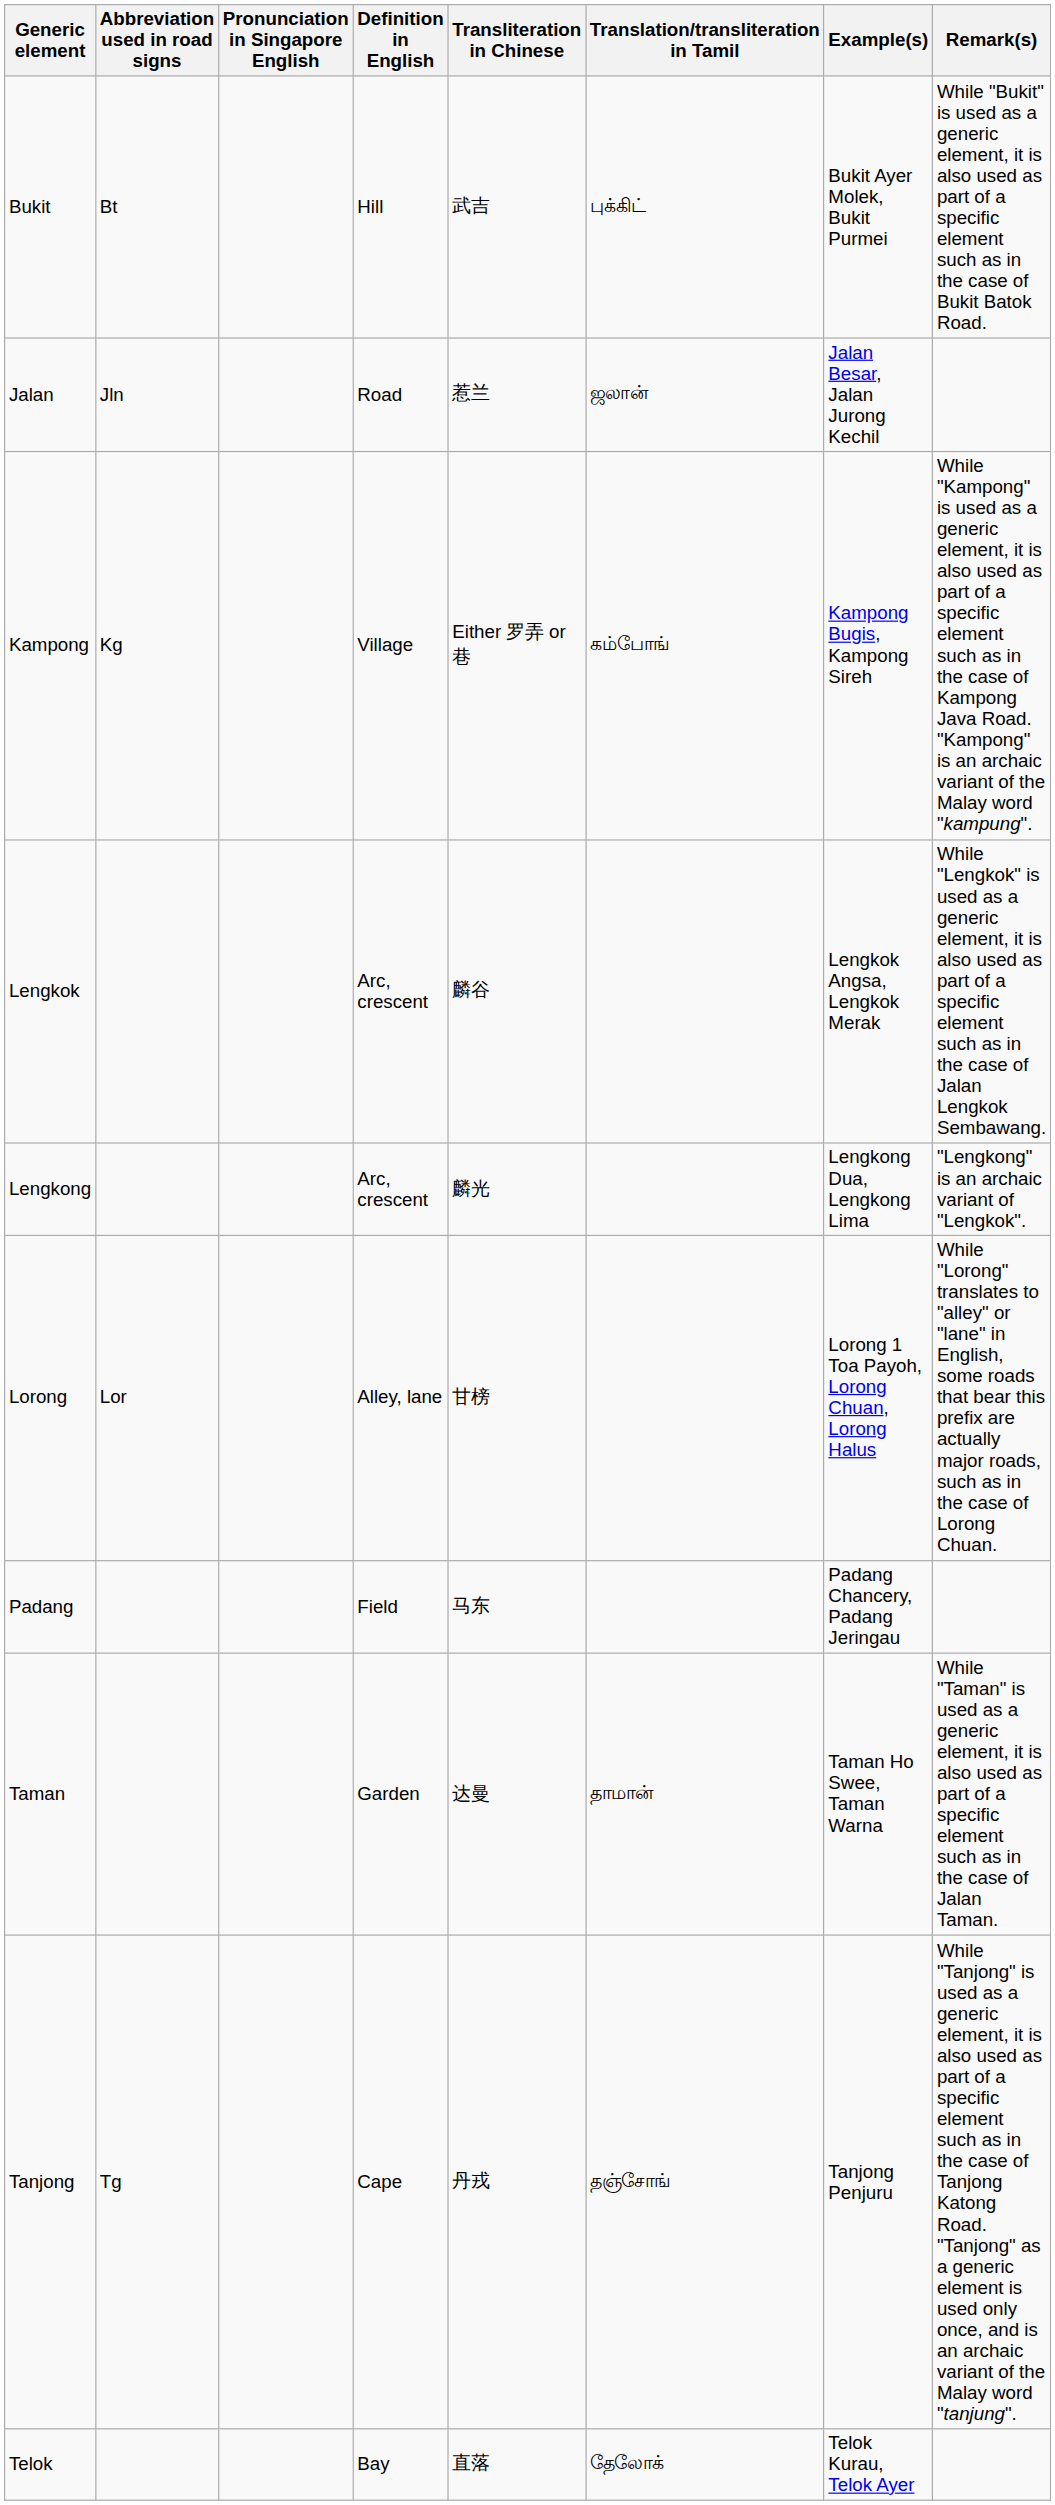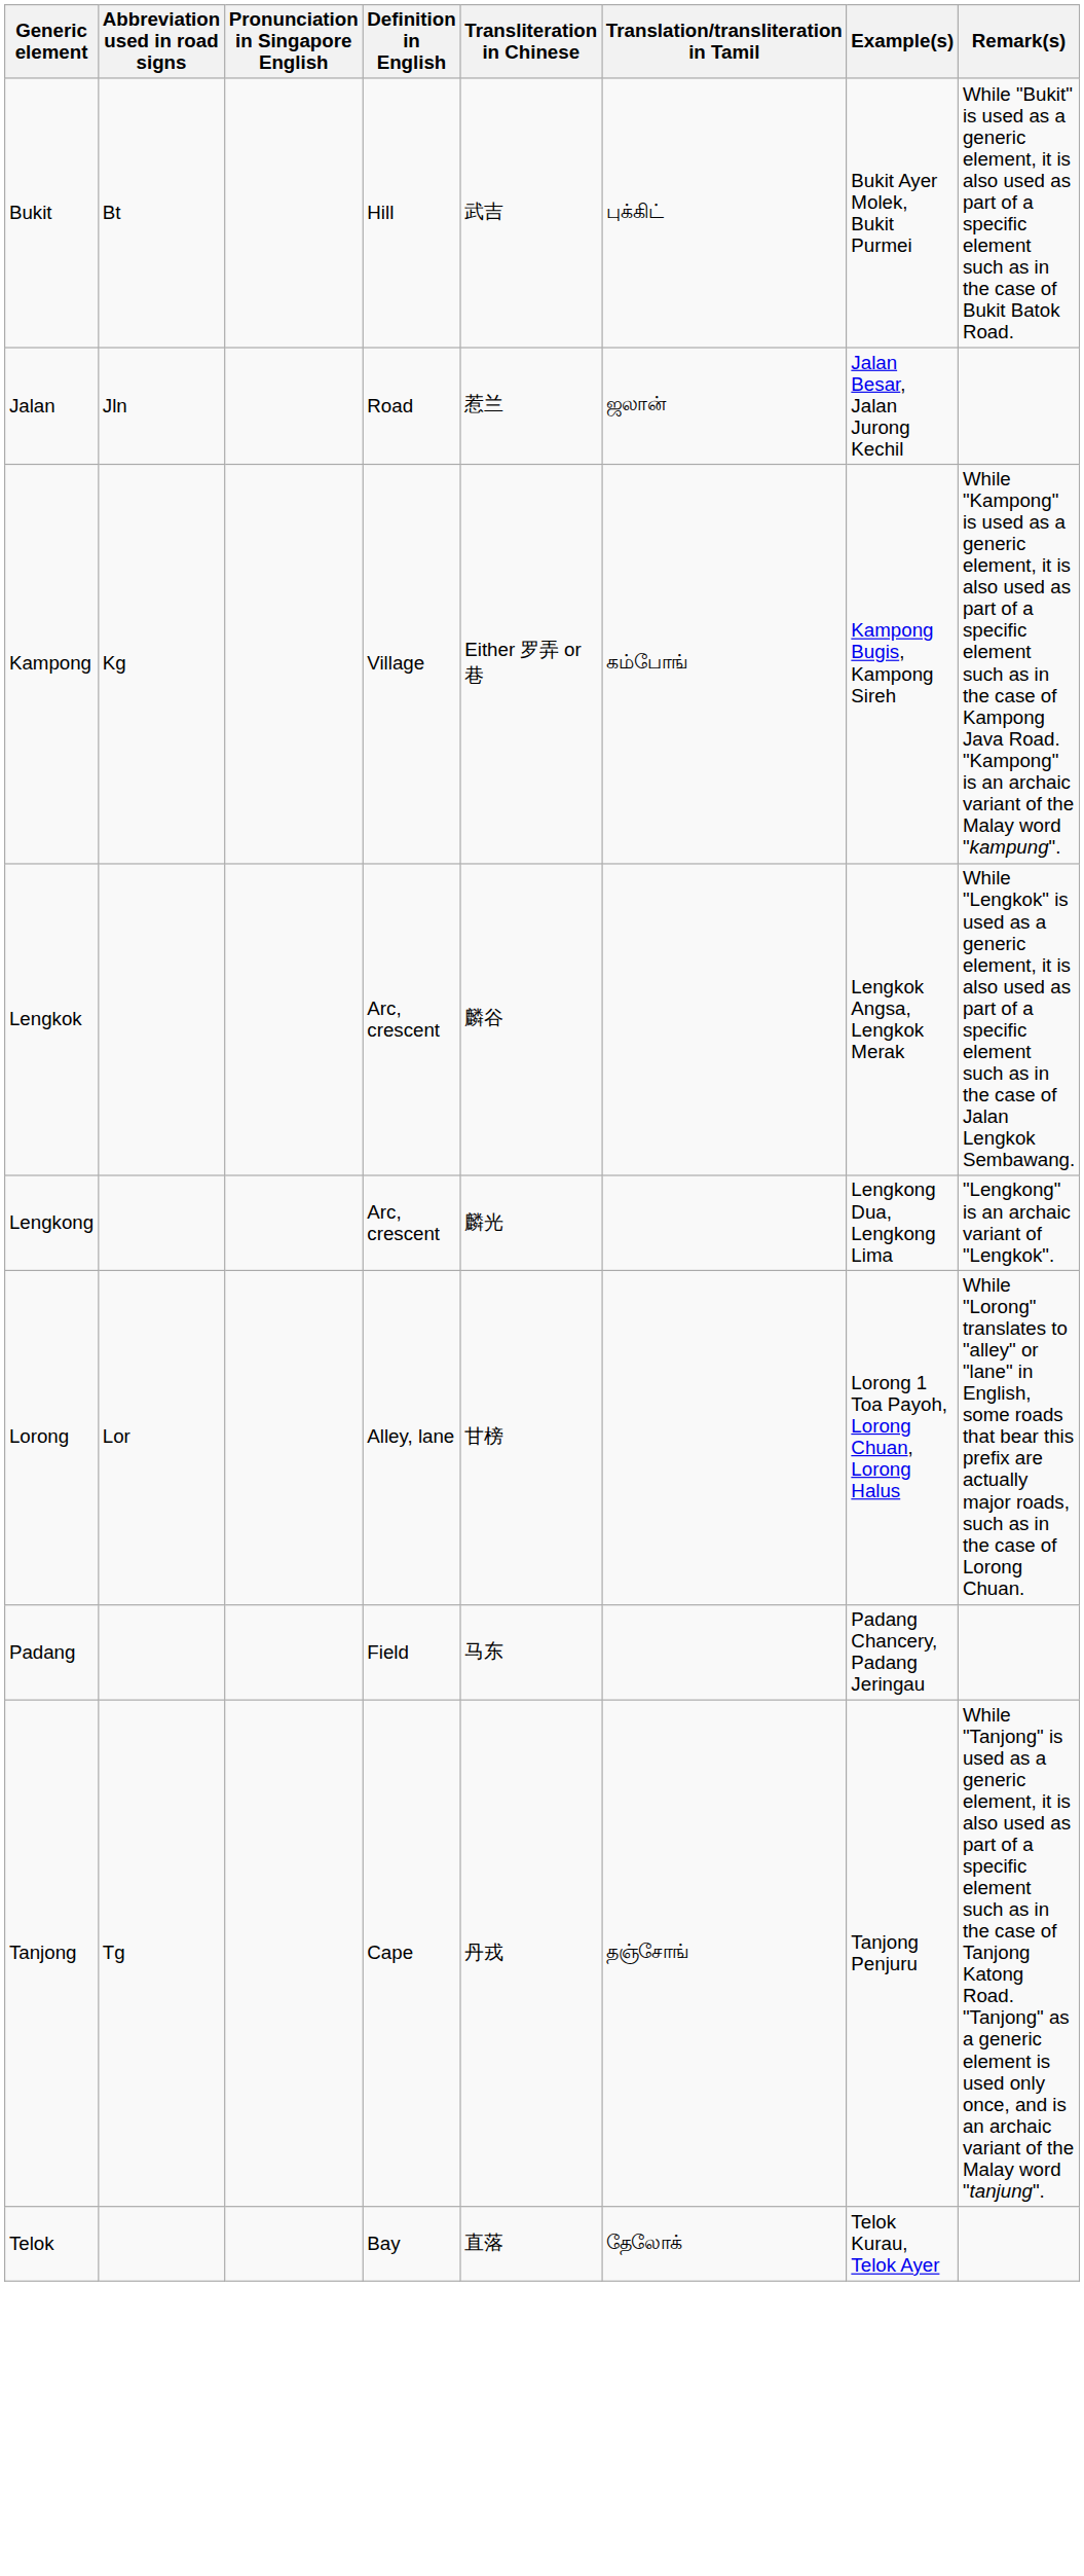- row: Taman | Garden | 达曼 | தாமான் | Taman Ho Swee, Taman Warna | While "Taman" is used as a generic element, it is also used as part of a specific element such as in the case of Jalan Taman.
